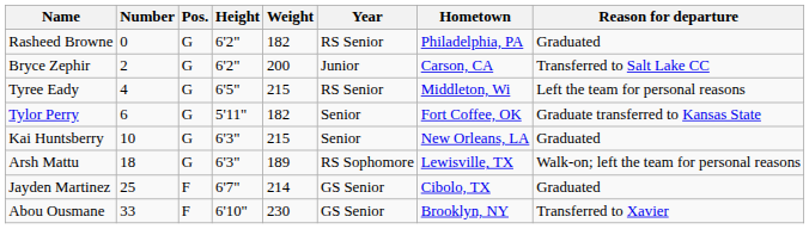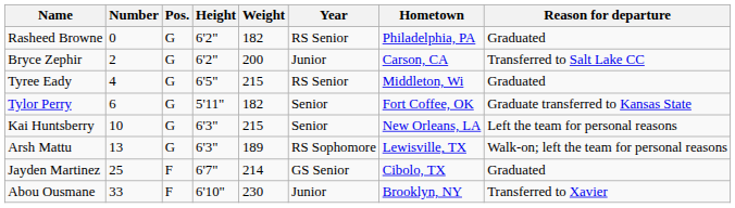Tyree Eady | Reason for departure: Left the team for personal reasons -> Graduated
Kai Huntsberry | Reason for departure: Graduated -> Left the team for personal reasons
Arsh Mattu | Number: 18 -> 13
Abou Ousmane | Year: GS Senior -> Junior
